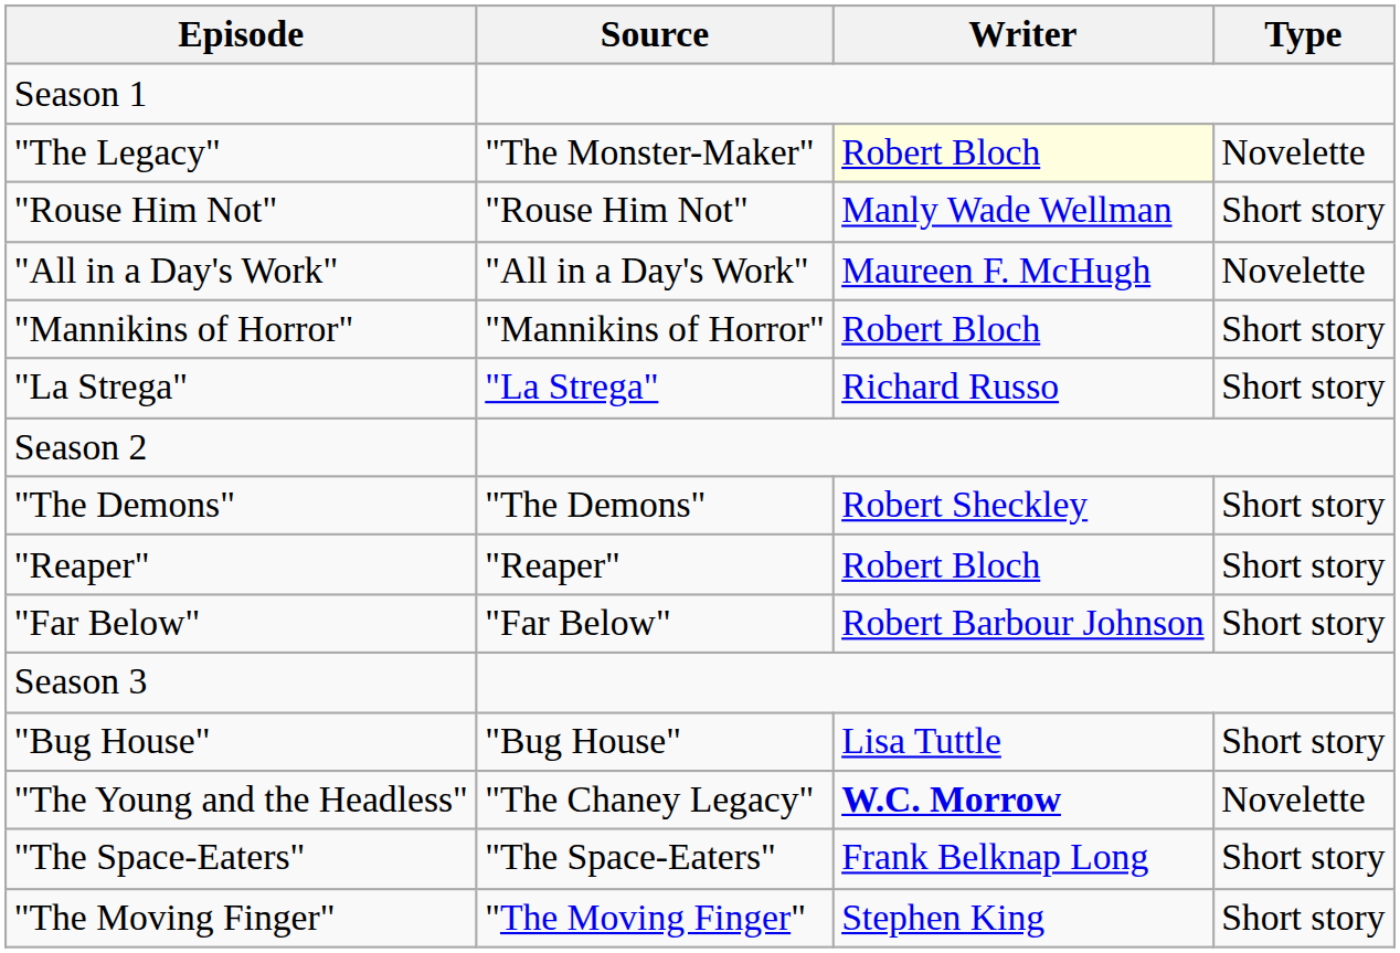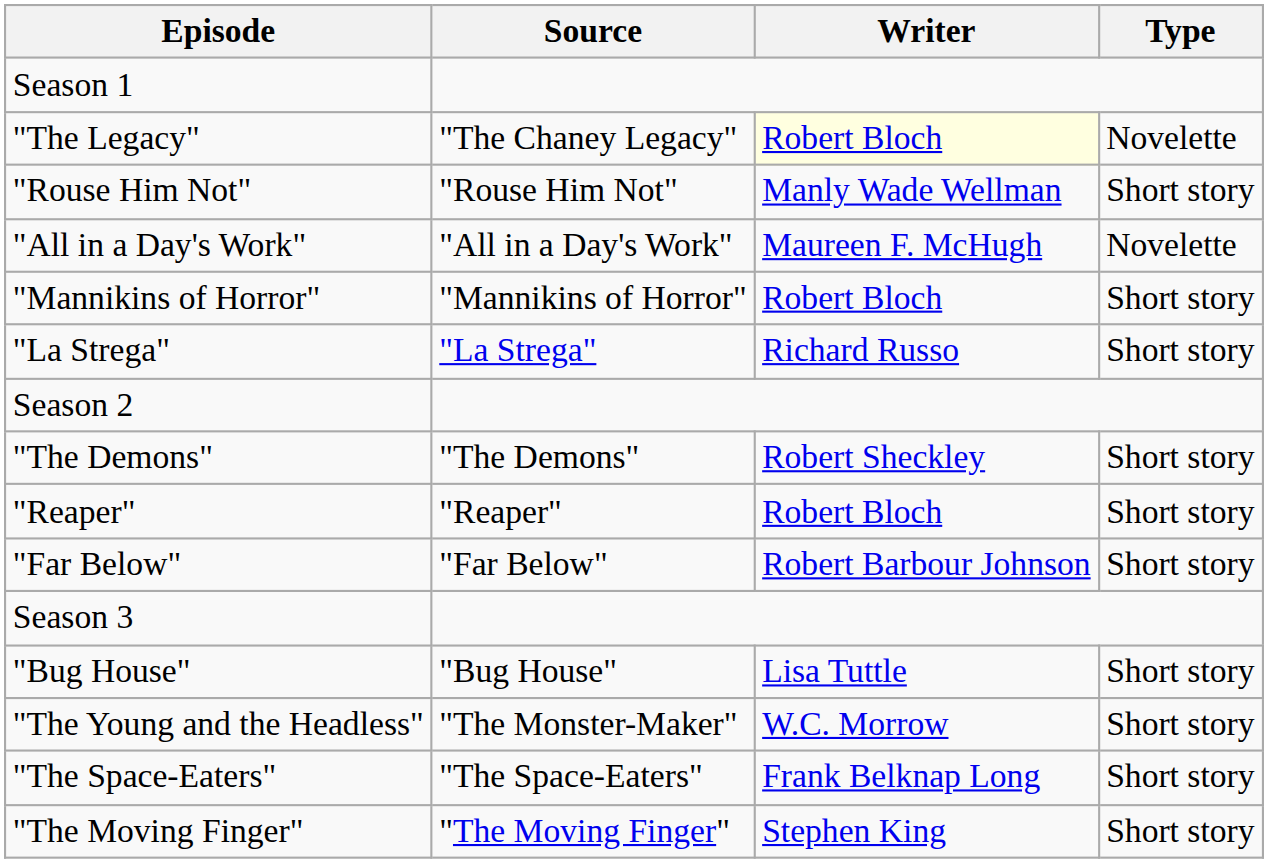"The Legacy" | Source: "The Monster-Maker" -> "The Chaney Legacy"
"The Young and the Headless" | Source: "The Chaney Legacy" -> "The Monster-Maker"
"The Young and the Headless" | Writer: bold -> normal
"The Young and the Headless" | Type: Novelette -> Short story
